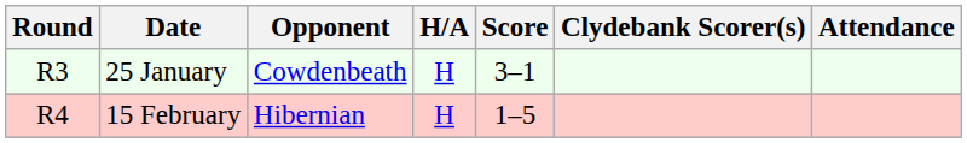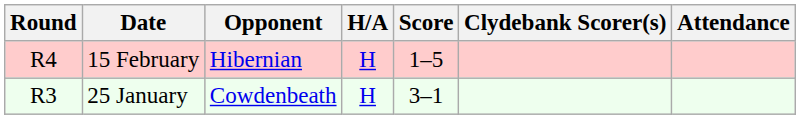rows swapped: 25 January <-> 15 February
